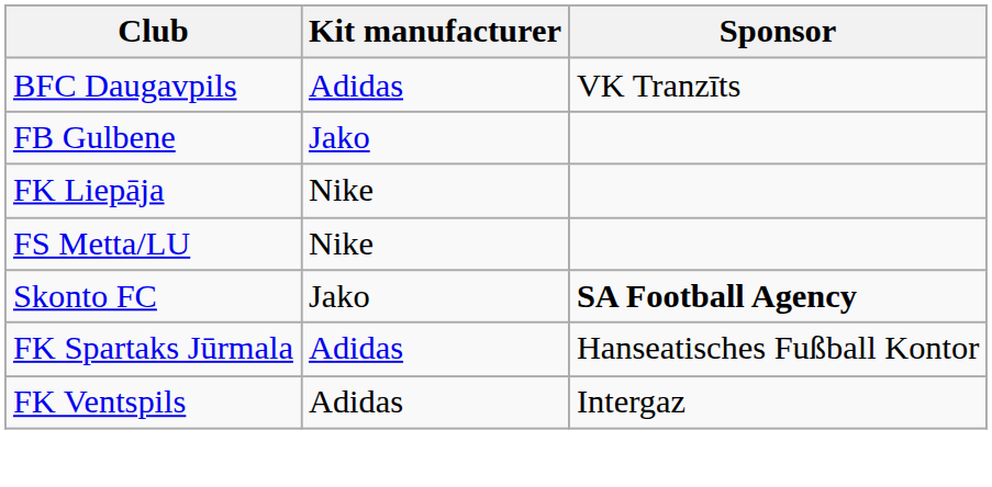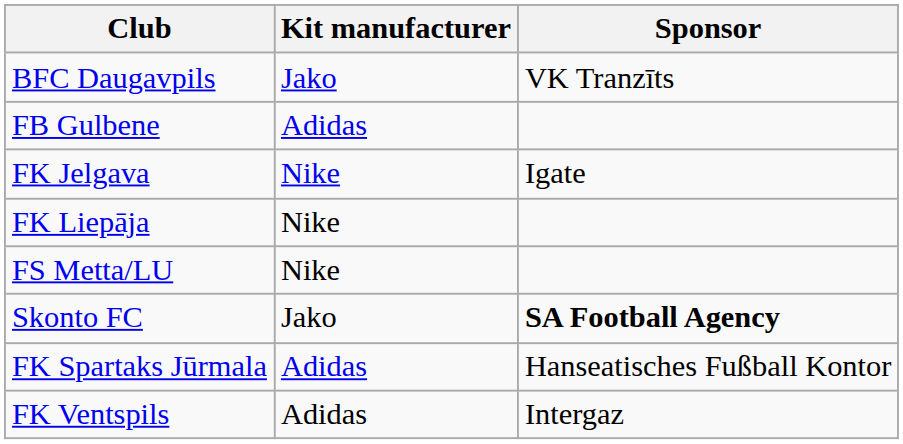BFC Daugavpils | Kit manufacturer: Adidas -> Jako
FB Gulbene | Kit manufacturer: Jako -> Adidas
+ row: FK Jelgava | Nike | Igate
